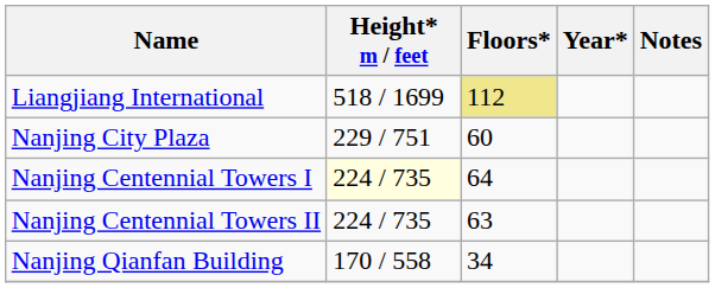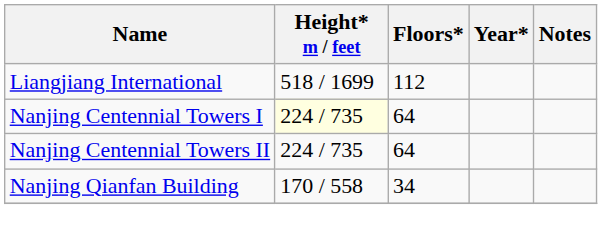Liangjiang International | Floors*: khaki background -> no background
- row: Nanjing City Plaza | 229 / 751 | 60
Nanjing Centennial Towers II | Floors*: 63 -> 64
